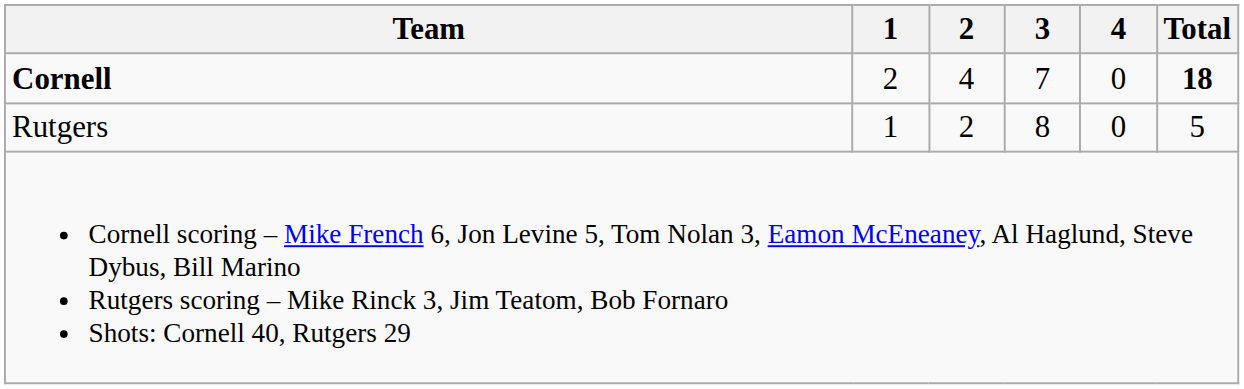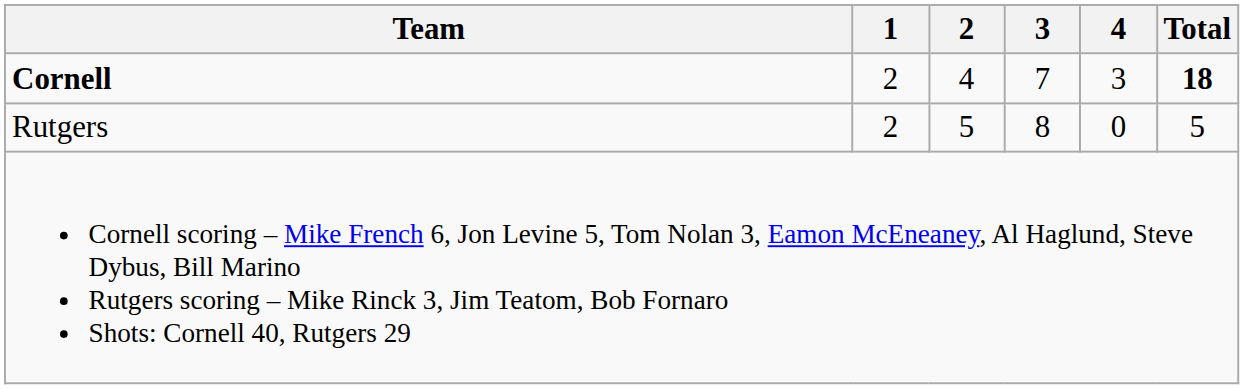Cornell | 4: 0 -> 3
Rutgers | 1: 1 -> 2
Rutgers | 2: 2 -> 5
